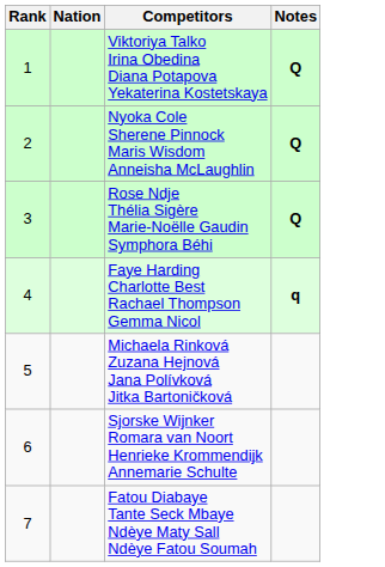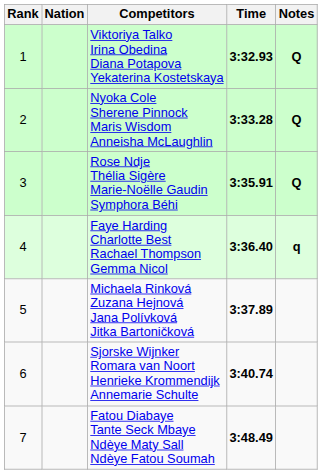+ column: Time | 3:32.93 | 3:33.28 | 3:35.91 | 3:36.40 | 3:37.89 | 3:40.74 | 3:48.49
